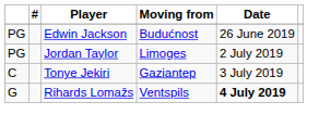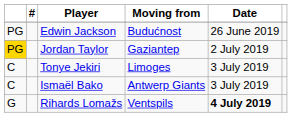Jordan Taylor | column 1: no background -> gold background
Jordan Taylor | Moving from: Limoges -> Gaziantep
Tonye Jekiri | Moving from: Gaziantep -> Limoges
+ row: C | Ismaël Bako | Antwerp Giants | 3 July 2019
